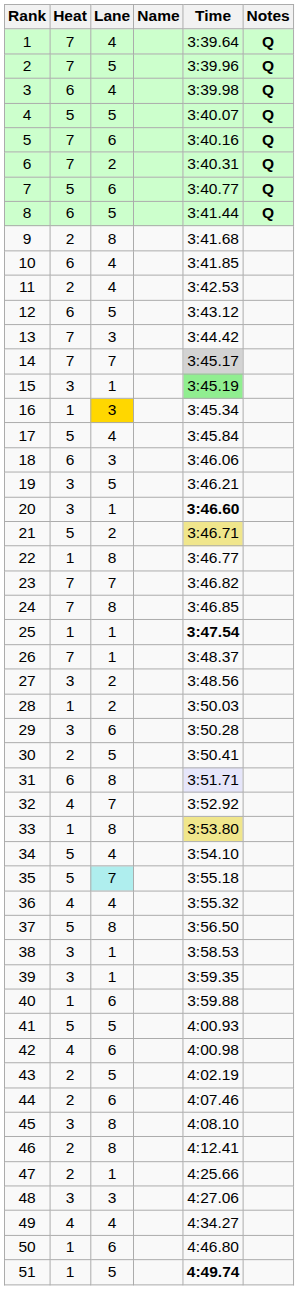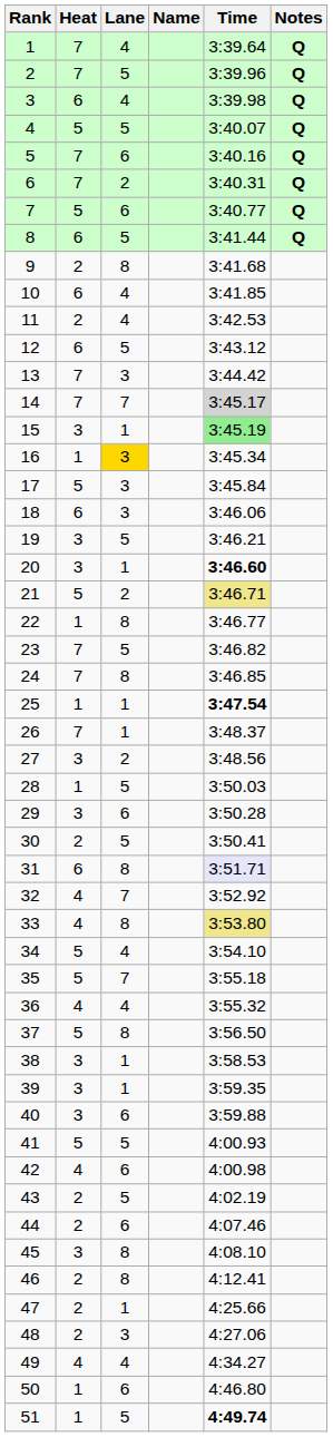17 | Lane: 4 -> 3
23 | Lane: 7 -> 5
28 | Lane: 2 -> 5
33 | Heat: 1 -> 4
35 | Lane: paleturquoise background -> no background
40 | Heat: 1 -> 3
48 | Heat: 3 -> 2
